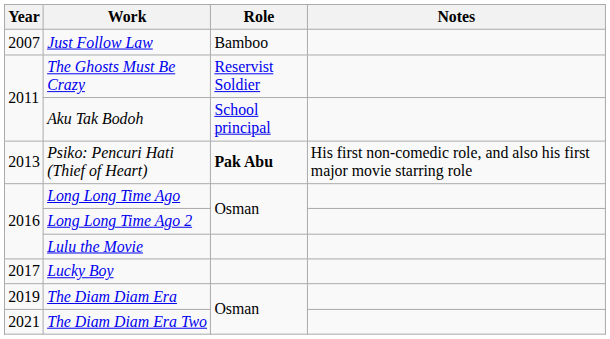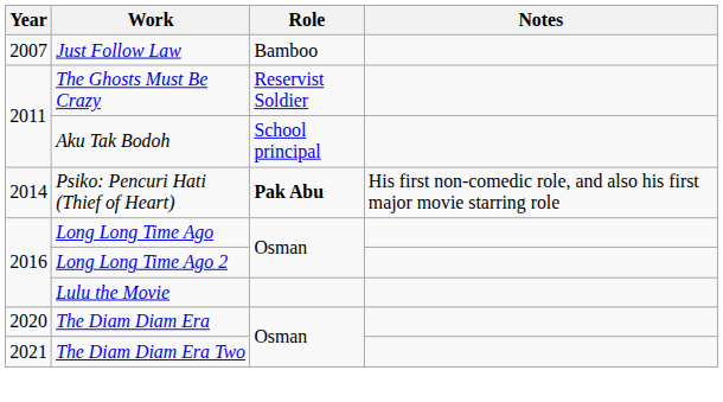Psiko: Pencuri Hati (Thief of Heart) | Year: 2013 -> 2014
- row: 2017 | Lucky Boy
The Diam Diam Era | Year: 2019 -> 2020
